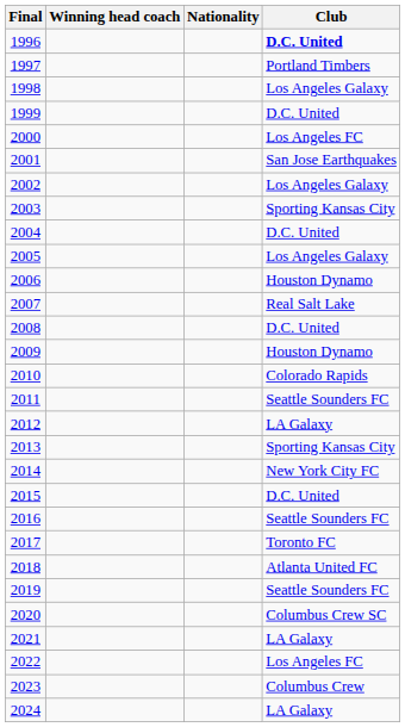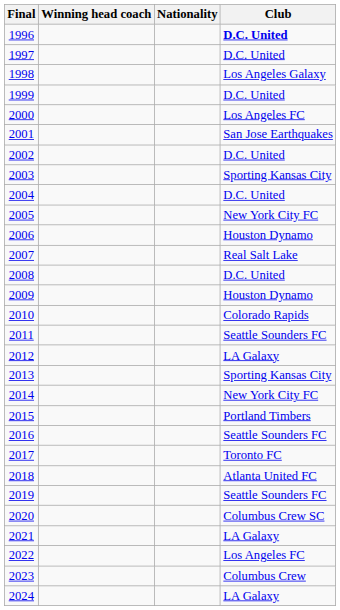1997 | Club: Portland Timbers -> D.C. United
2002 | Club: Los Angeles Galaxy -> D.C. United
2005 | Club: Los Angeles Galaxy -> New York City FC
2015 | Club: D.C. United -> Portland Timbers
